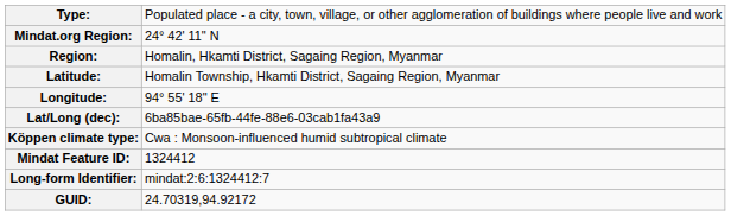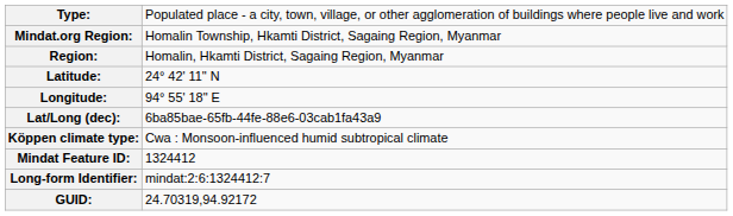Mindat.org Region: | column 2: 24° 42' 11" N -> Homalin Township, Hkamti District, Sagaing Region, Myanmar
Latitude: | column 2: Homalin Township, Hkamti District, Sagaing Region, Myanmar -> 24° 42' 11" N
